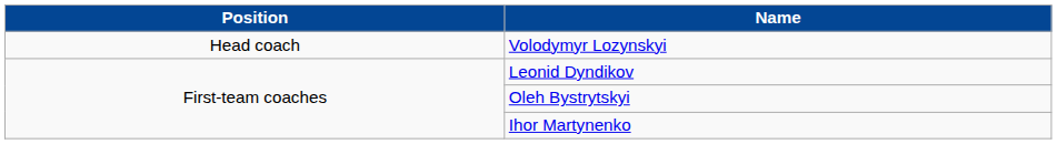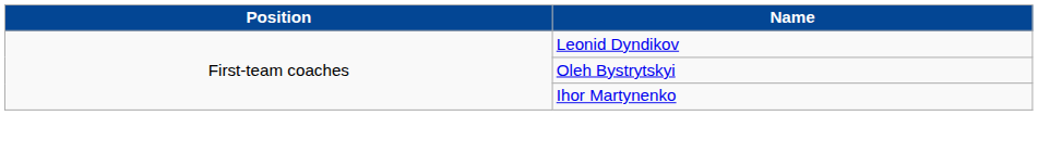- row: Head coach | Volodymyr Lozynskyi
